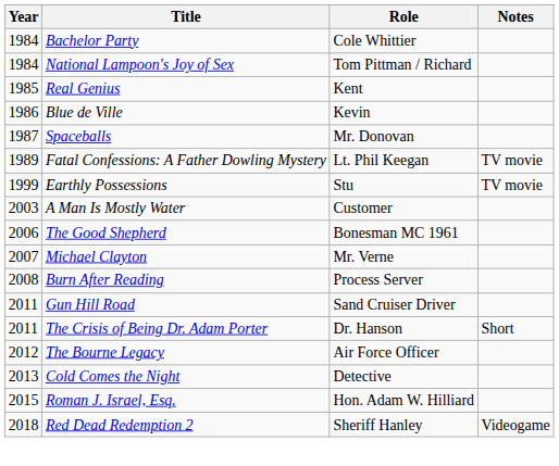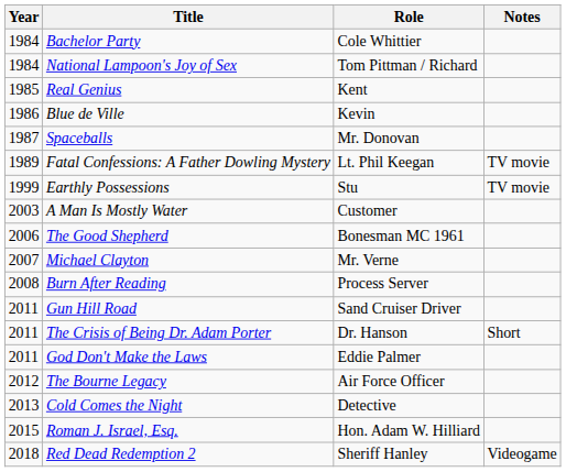+ row: 2011 | God Don't Make the Laws | Eddie Palmer
